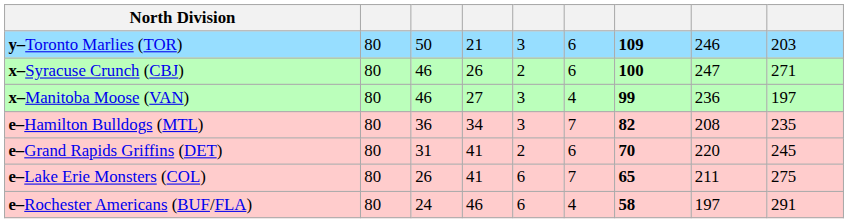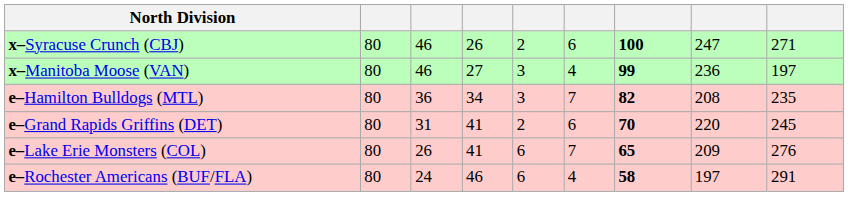- row: y–Toronto Marlies (TOR) | 80 | 50 | 21 | 3 | 6 | 109 | 246 | 203
e–Lake Erie Monsters (COL) | column 8: 211 -> 209
e–Lake Erie Monsters (COL) | column 9: 275 -> 276
